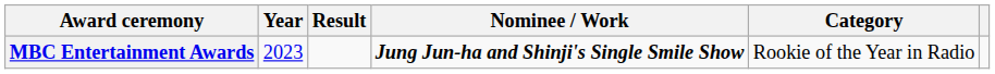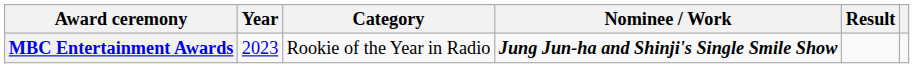columns swapped: Category <-> Result
